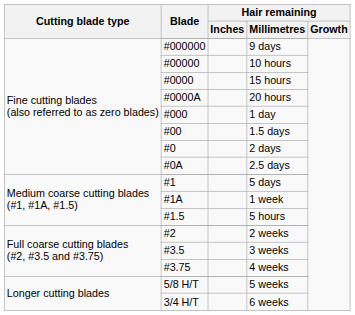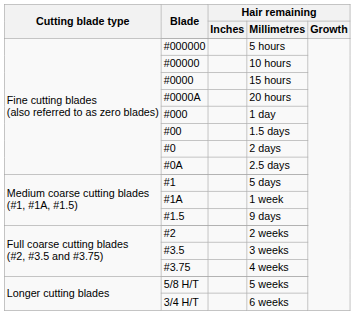#000000 | Hair remaining / Millimetres: 9 days -> 5 hours
#1.5 | Hair remaining / Millimetres: 5 hours -> 9 days
